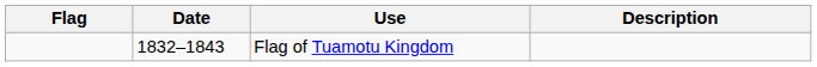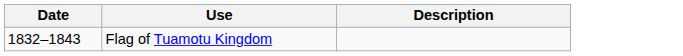- column: Flag
